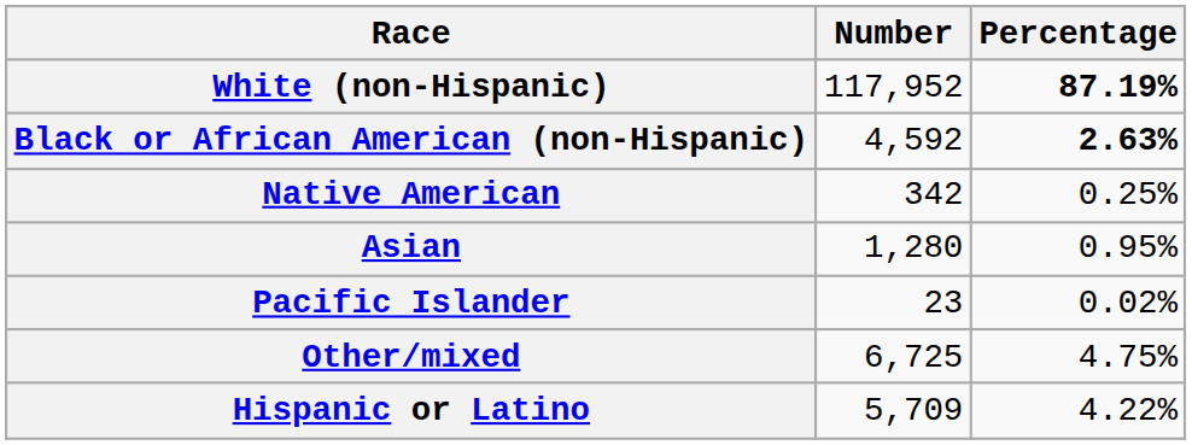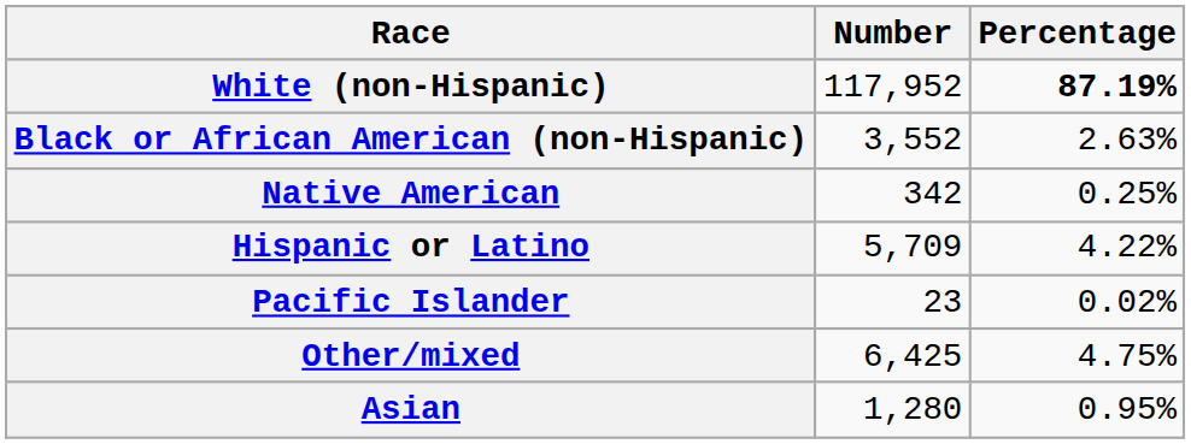Black or African American (non-Hispanic) | Number: 4,592 -> 3,552
Black or African American (non-Hispanic) | Percentage: bold -> normal
rows swapped: Asian <-> Hispanic or Latino
Other/mixed | Number: 6,725 -> 6,425
